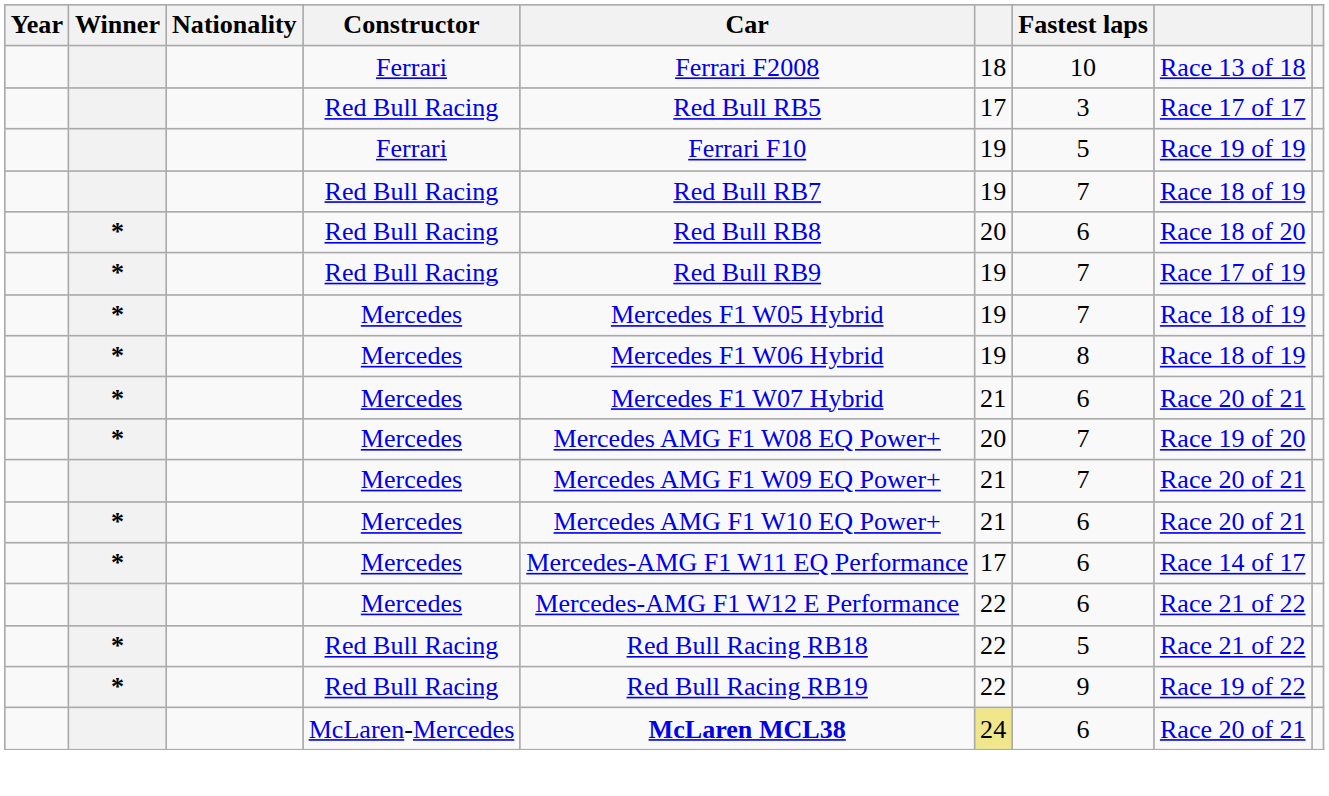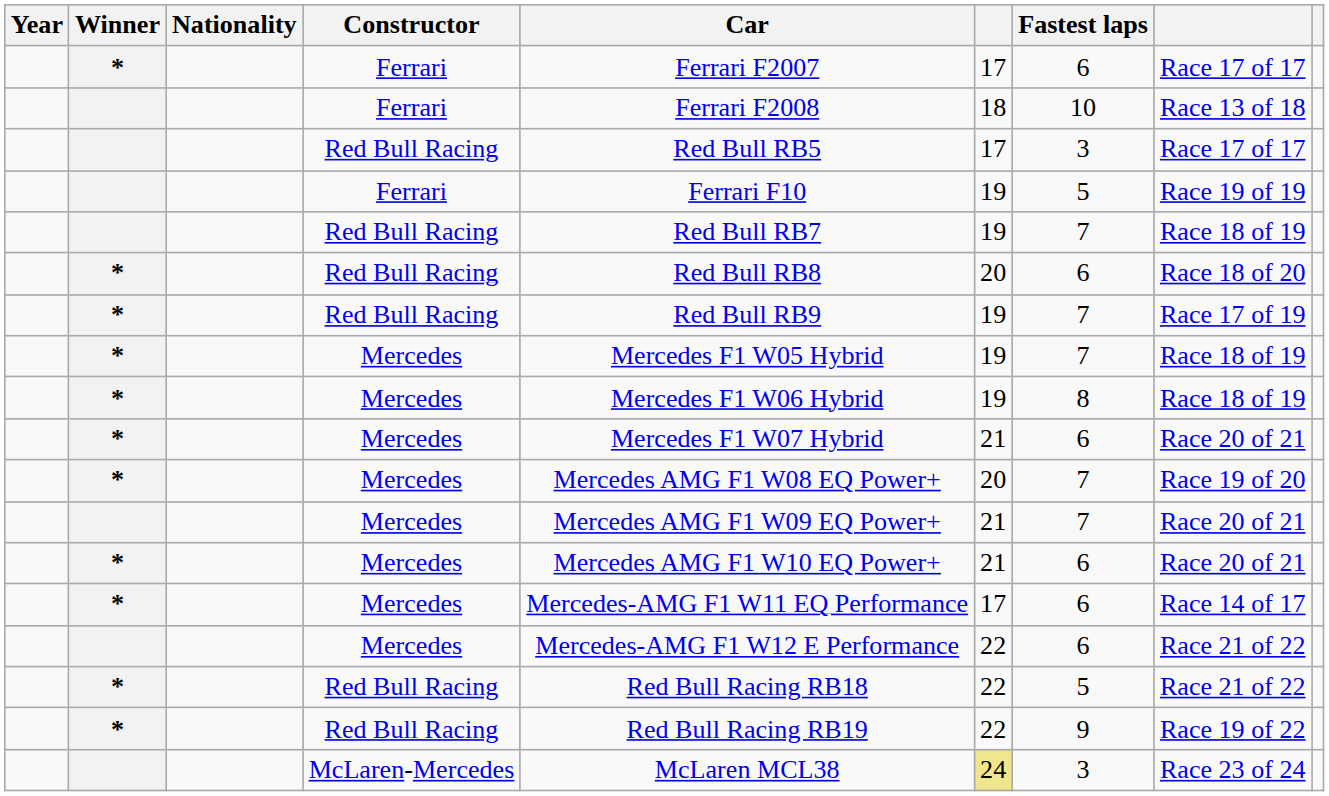+ row: * | Ferrari | Ferrari F2007 | 17 | 6 | Race 17 of 17
McLaren-Mercedes | Car: bold -> normal
McLaren-Mercedes | Fastest laps: 6 -> 3
McLaren-Mercedes | column 8: Race 20 of 21 -> Race 23 of 24
